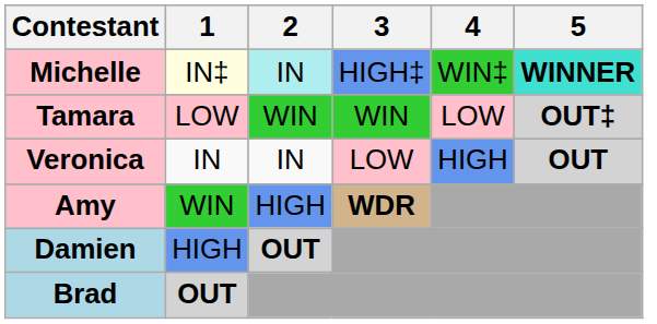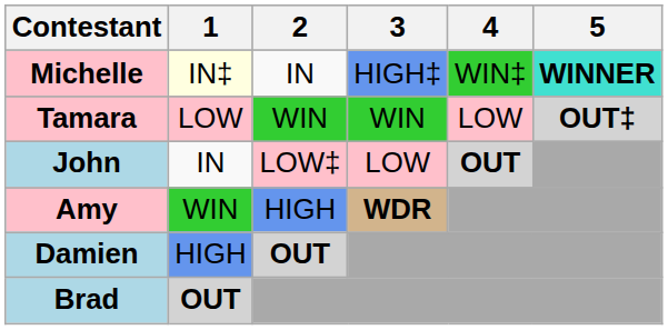Michelle | 2: paleturquoise background -> no background
- row: Veronica | IN | IN | LOW | HIGH | OUT
+ row: John | IN | LOW‡ | LOW | OUT
